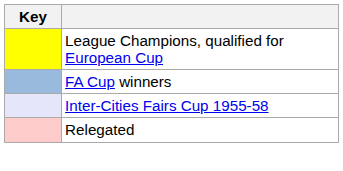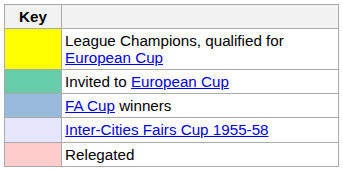+ row: Invited to European Cup
